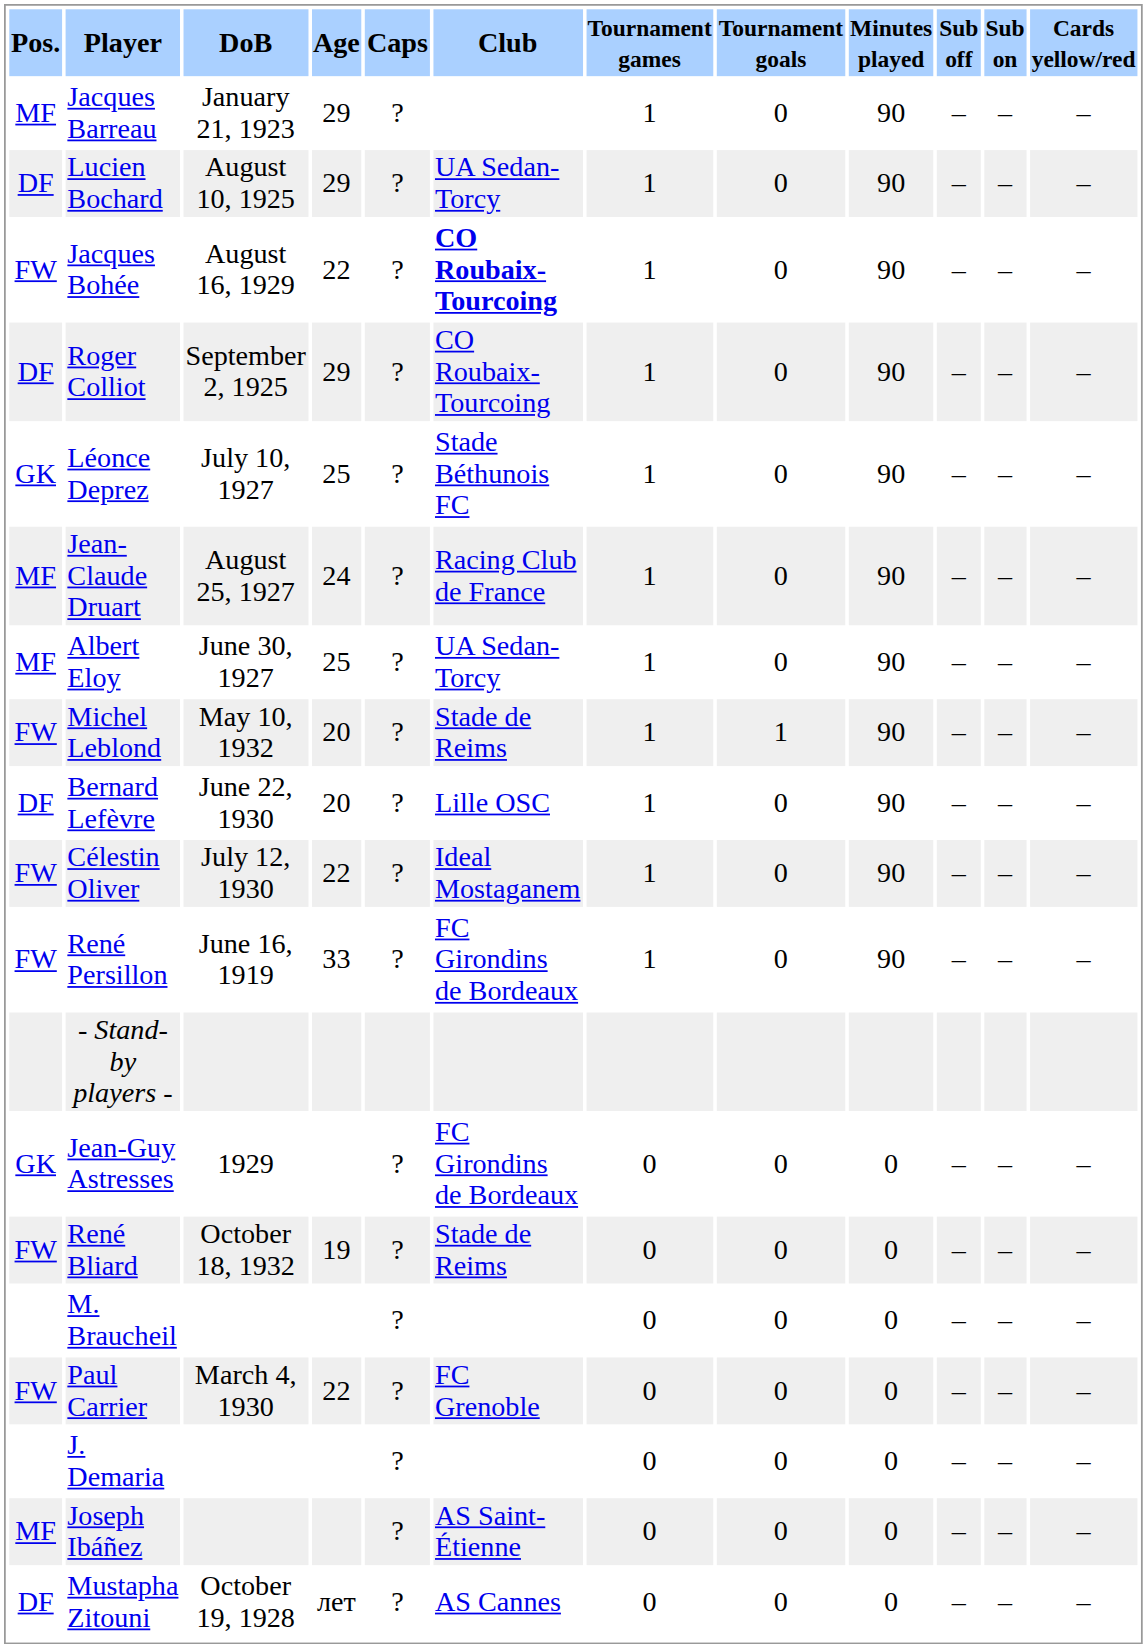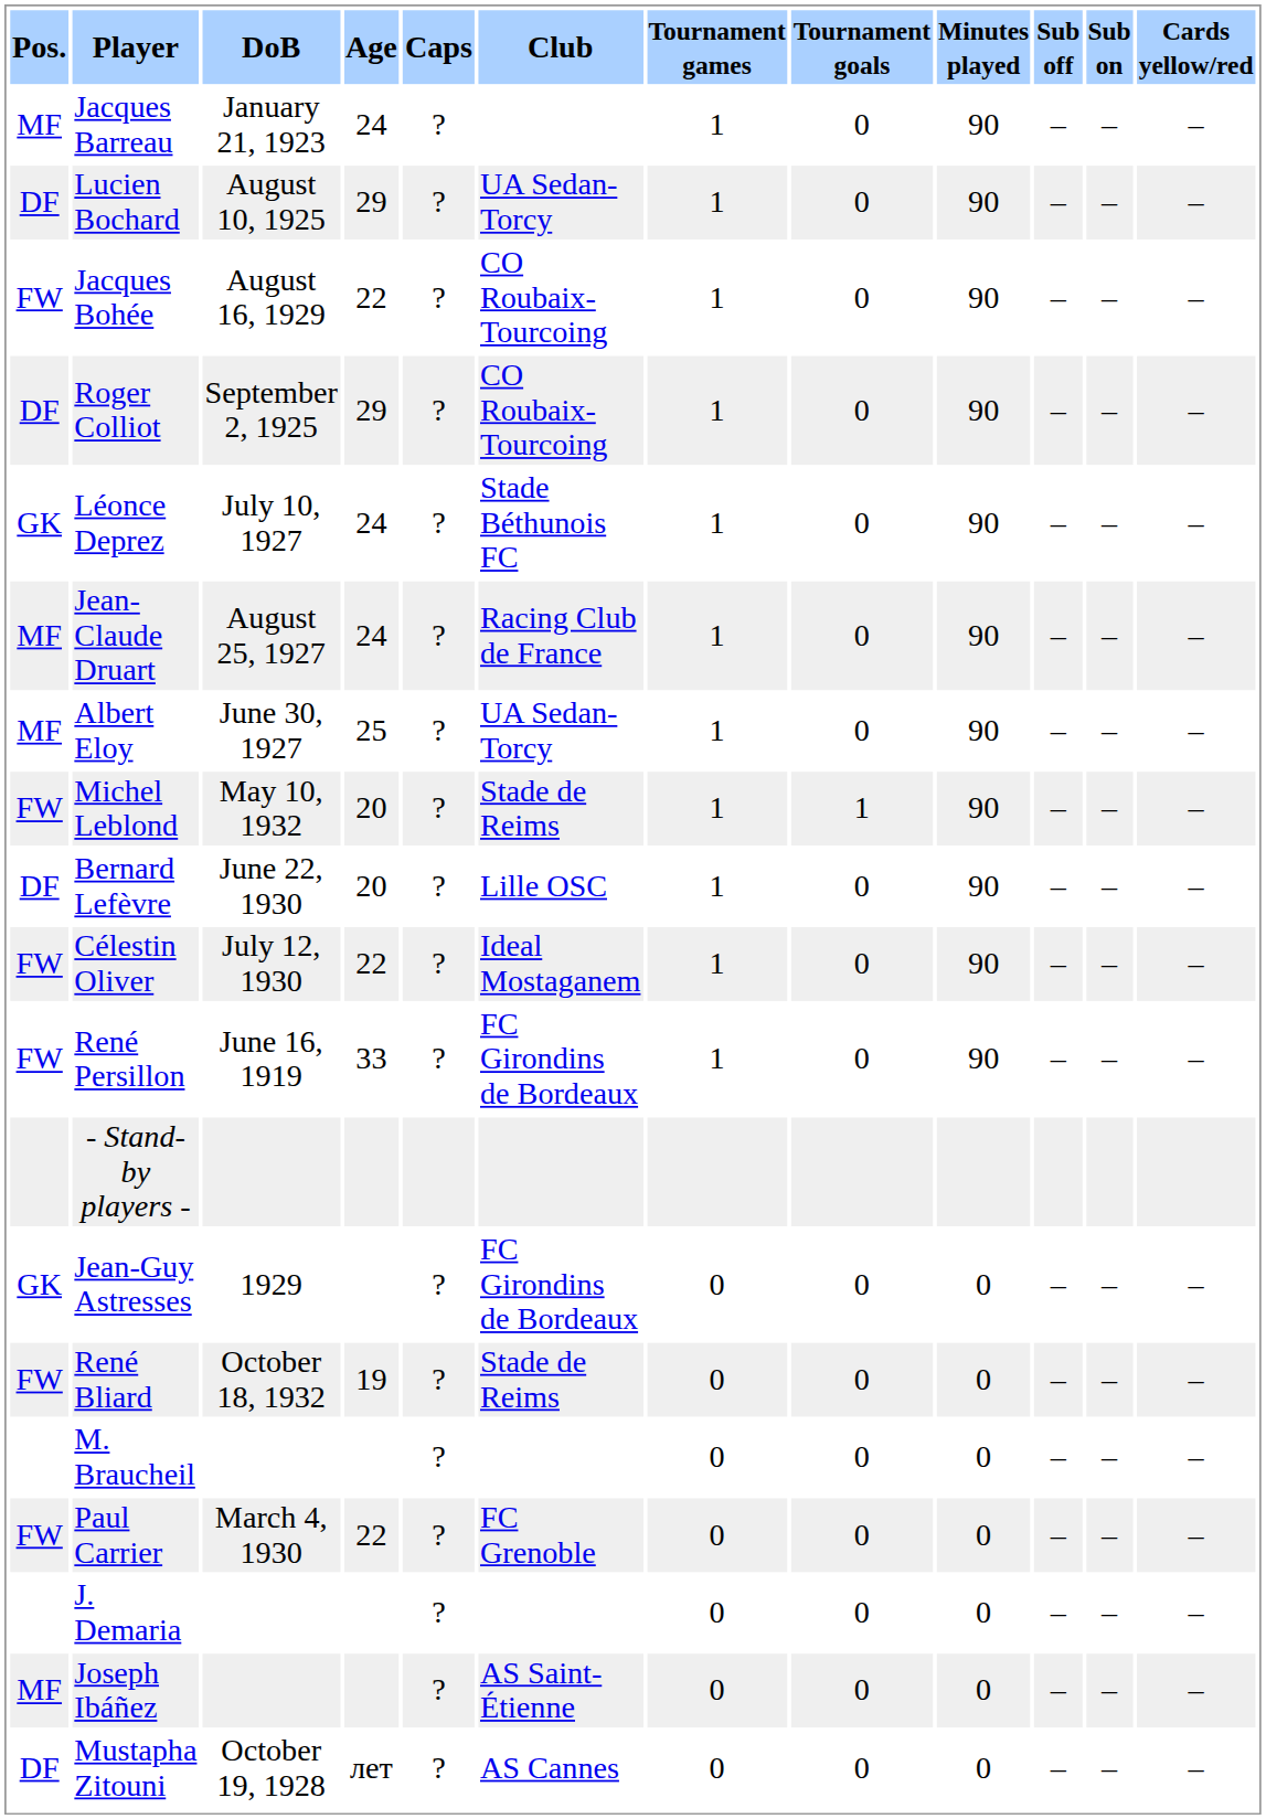Jacques Barreau | Age: 29 -> 24
Jacques Bohée | Club: bold -> normal
Léonce Deprez | Age: 25 -> 24
